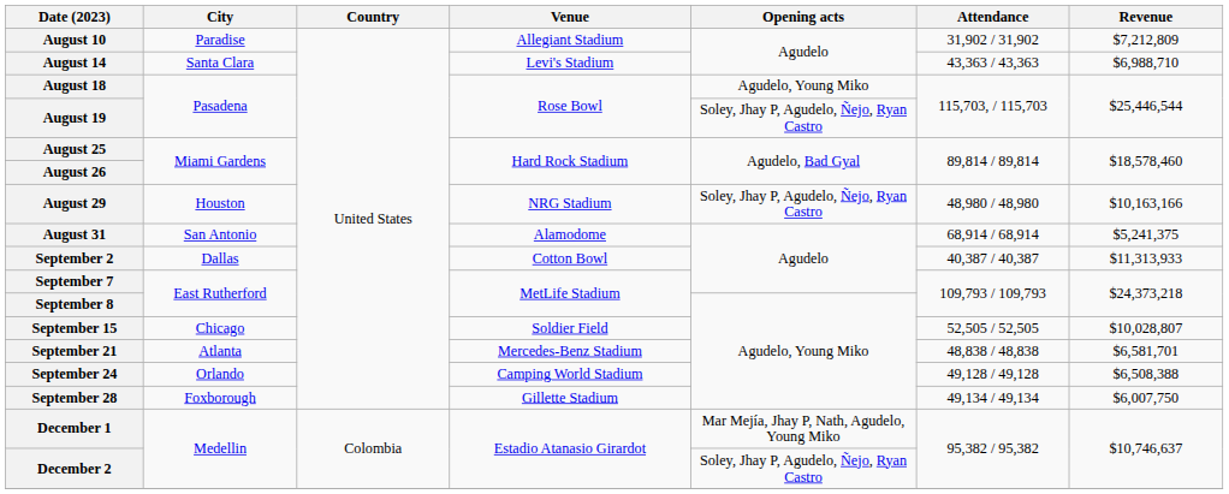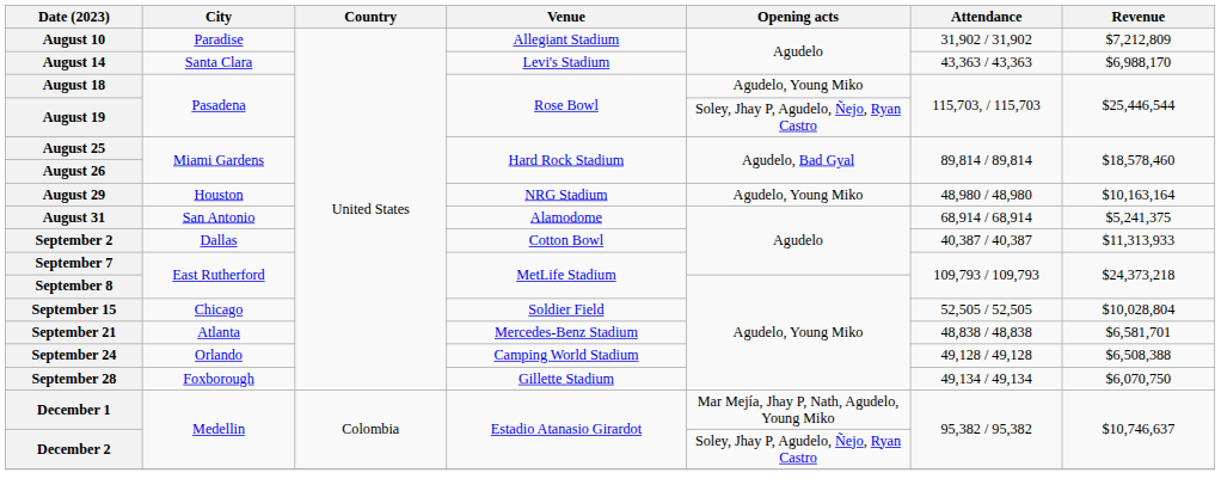August 14 | Revenue: $6,988,710 -> $6,988,170
August 29 | Opening acts: Soley, Jhay P, Agudelo, Ñejo, Ryan Castro -> Agudelo, Young Miko
August 29 | Revenue: $10,163,166 -> $10,163,164
September 15 | Revenue: $10,028,807 -> $10,028,804
September 28 | Revenue: $6,007,750 -> $6,070,750
